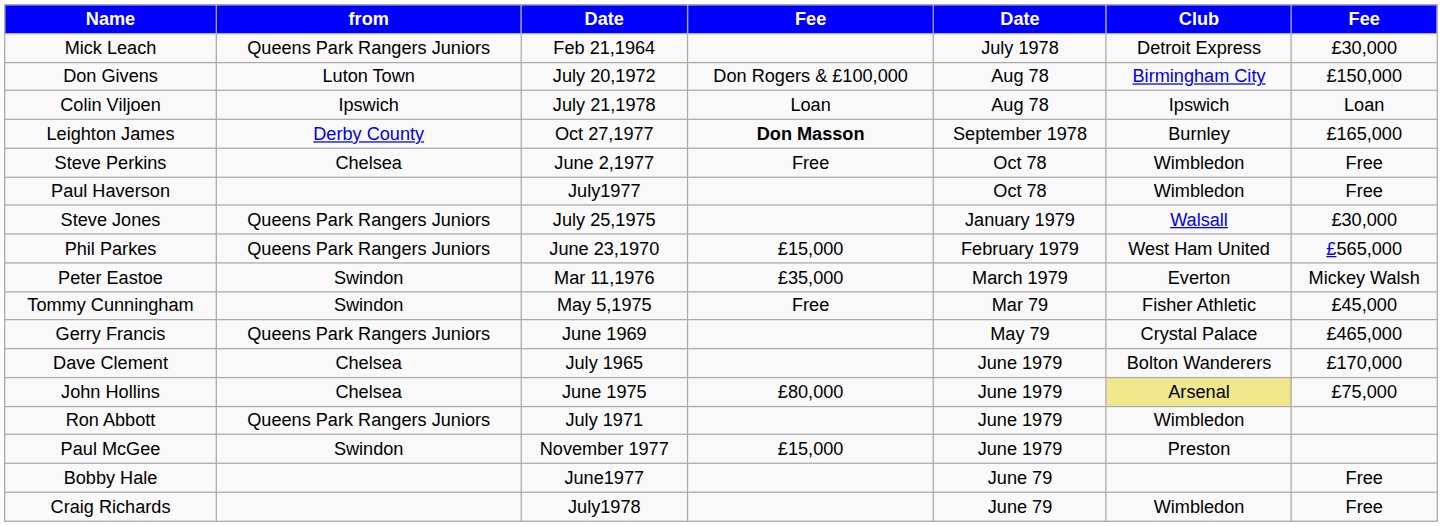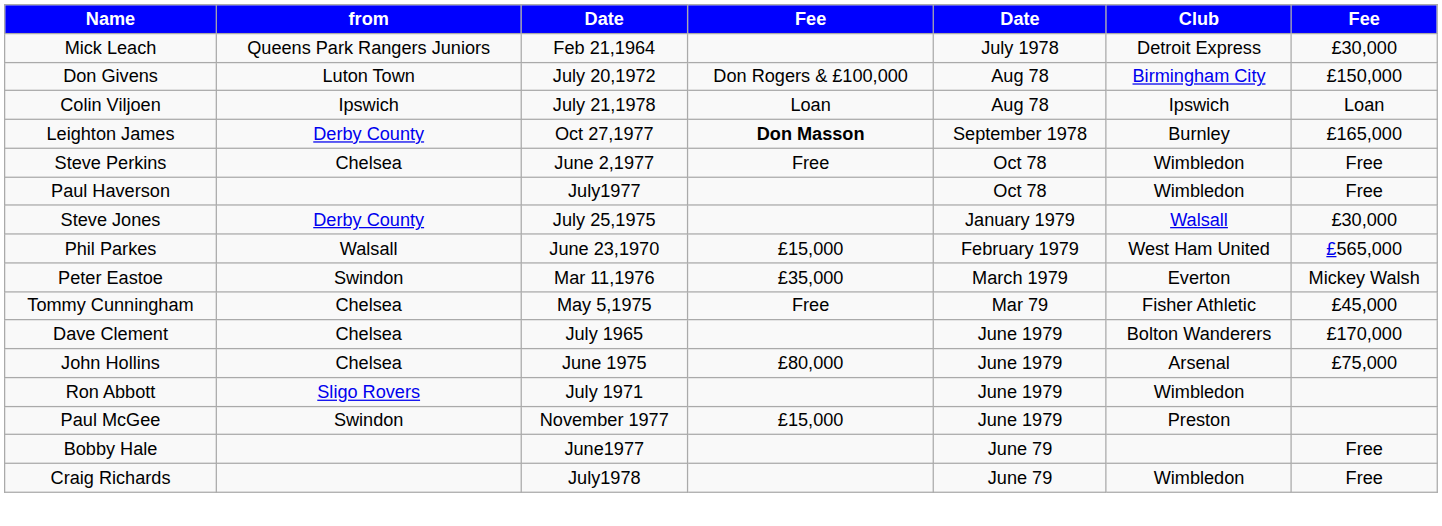Steve Jones | from: Queens Park Rangers Juniors -> Derby County
Phil Parkes | from: Queens Park Rangers Juniors -> Walsall
Tommy Cunningham | from: Swindon -> Chelsea
- row: Gerry Francis | Queens Park Rangers Juniors | June 1969 | May 79 | Crystal Palace | £465,000
John Hollins | Club: khaki background -> no background
Ron Abbott | from: Queens Park Rangers Juniors -> Sligo Rovers
